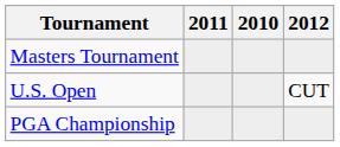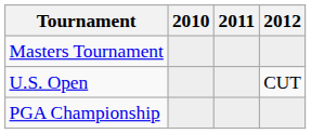columns swapped: 2010 <-> 2011
